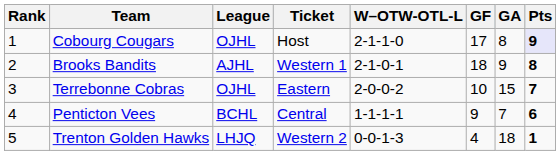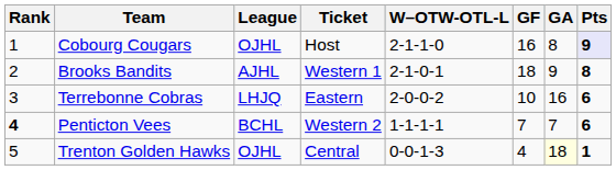Cobourg Cougars | GF: 17 -> 16
Terrebonne Cobras | League: OJHL -> LHJQ
Terrebonne Cobras | GA: 15 -> 16
Terrebonne Cobras | Pts: 7 -> 6
Penticton Vees | Rank: normal -> bold
Penticton Vees | Ticket: Central -> Western 2
Penticton Vees | GF: 9 -> 7
Trenton Golden Hawks | League: LHJQ -> OJHL
Trenton Golden Hawks | Ticket: Western 2 -> Central
Trenton Golden Hawks | GA: no background -> lightyellow background
